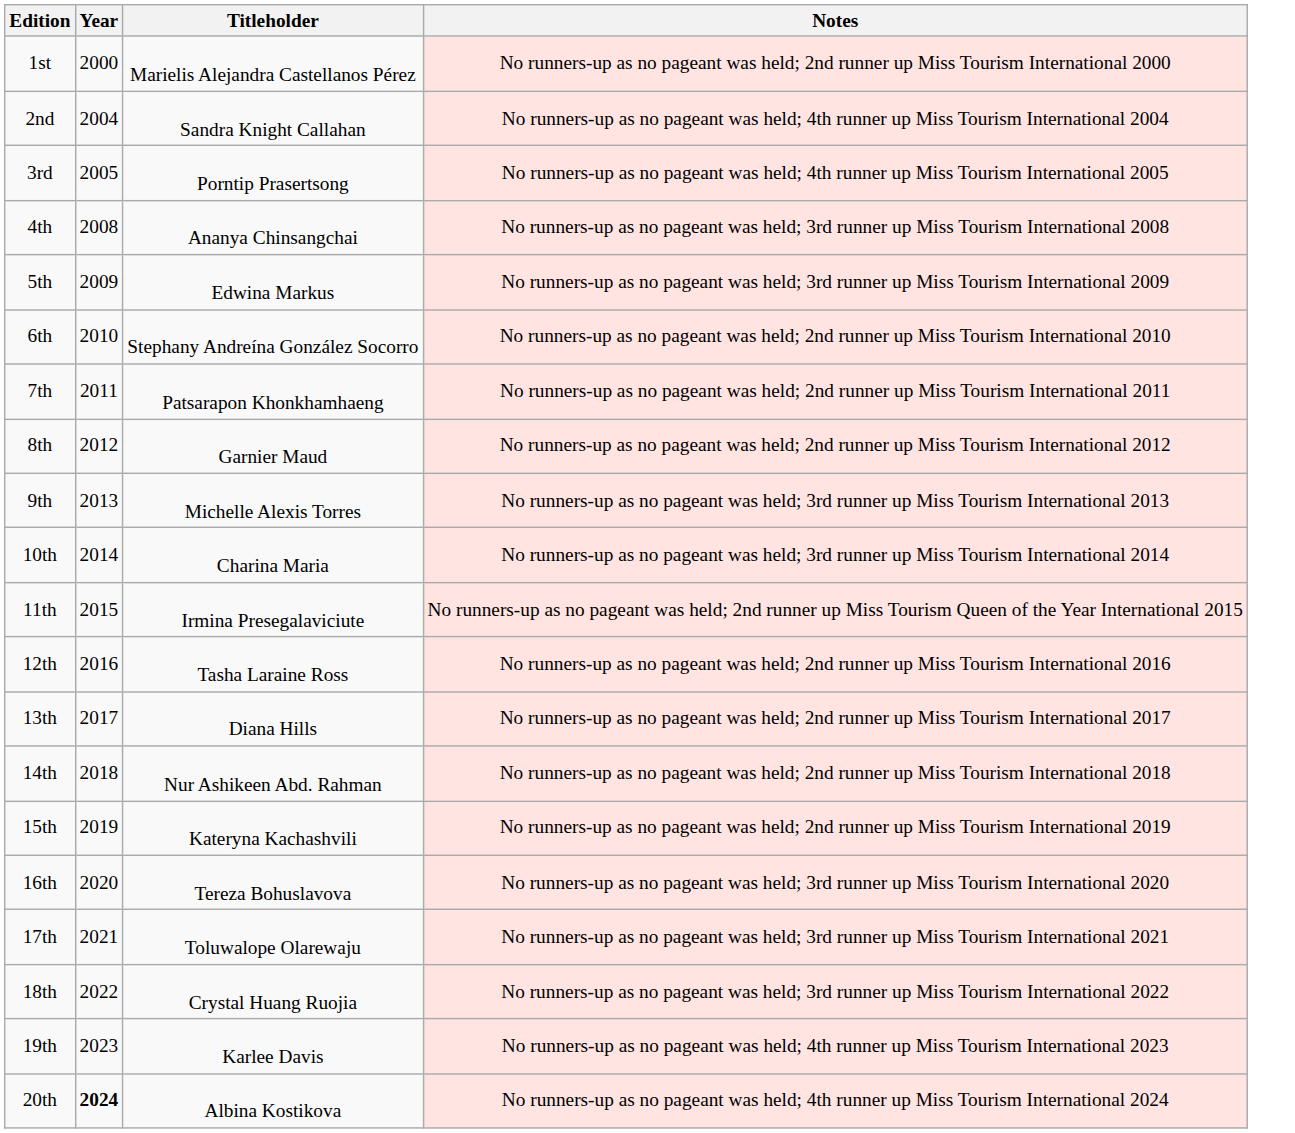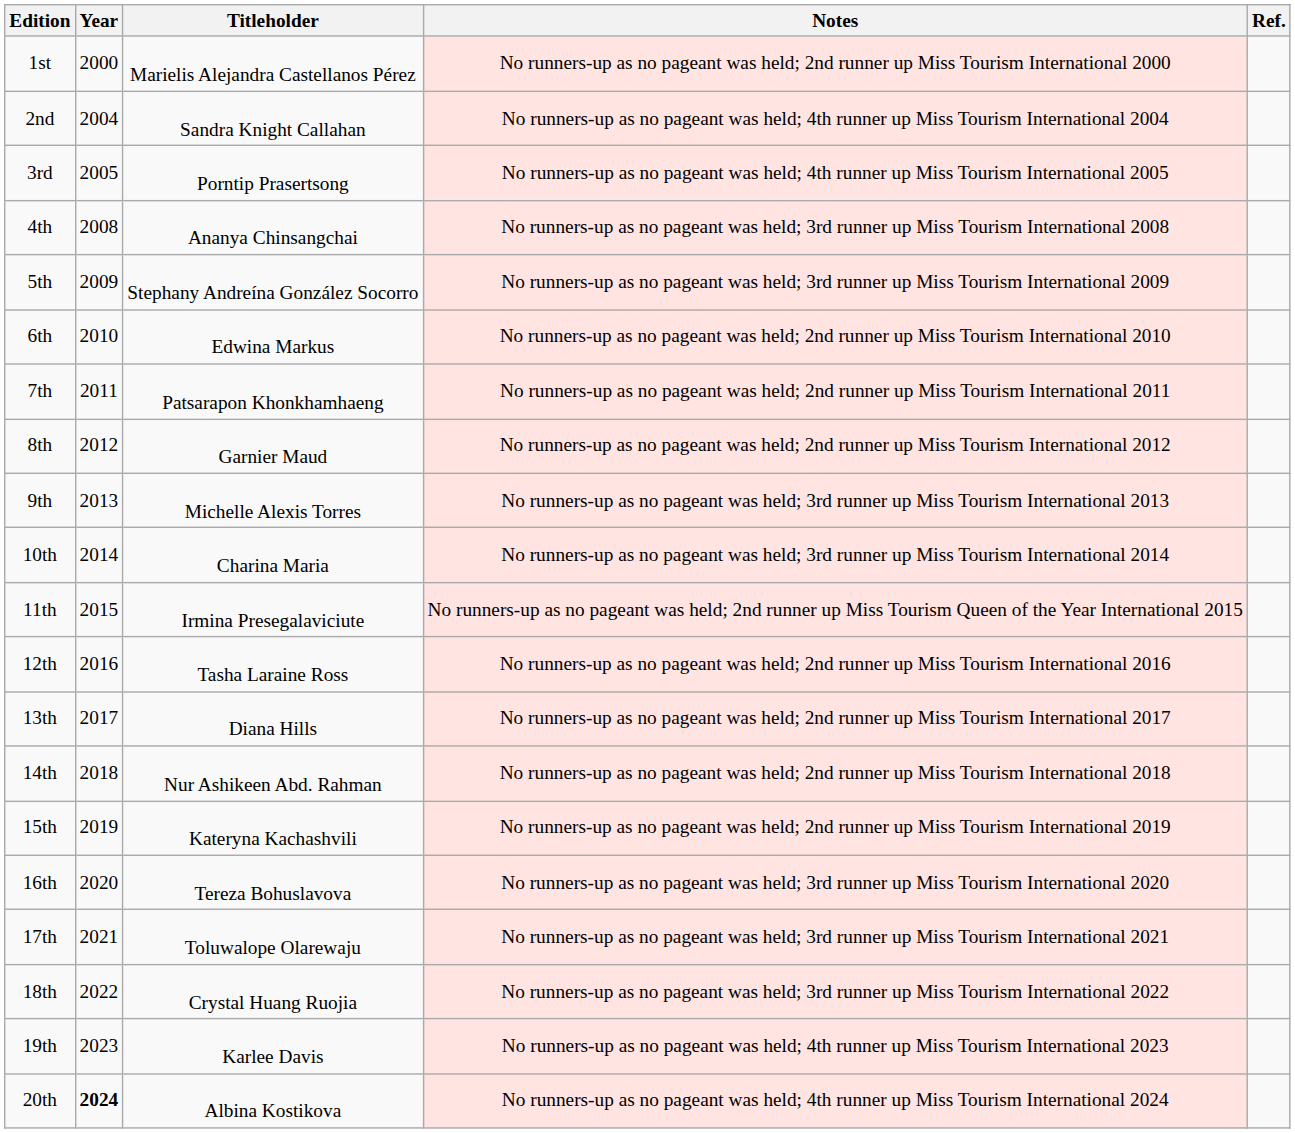+ column: Ref.
5th | Titleholder: Edwina Markus -> Stephany Andreína González Socorro
6th | Titleholder: Stephany Andreína González Socorro -> Edwina Markus
